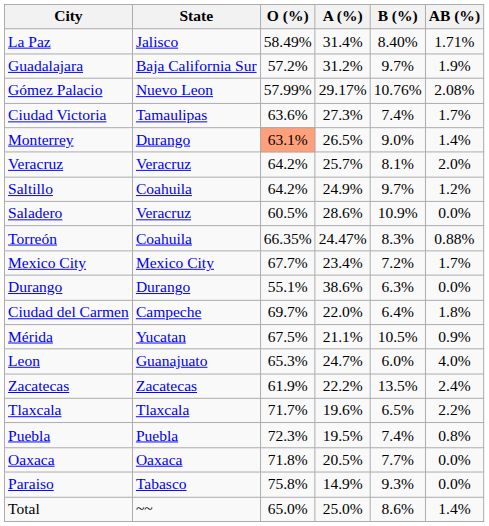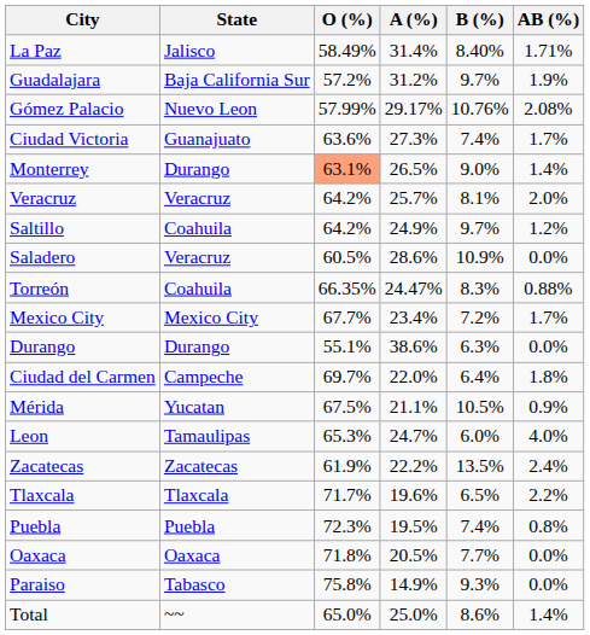Ciudad Victoria | State: Tamaulipas -> Guanajuato
Leon | State: Guanajuato -> Tamaulipas
